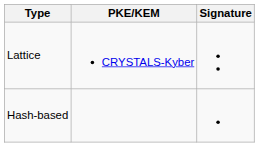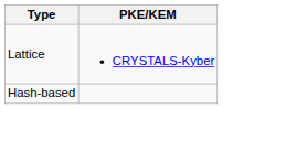- column: Signature
